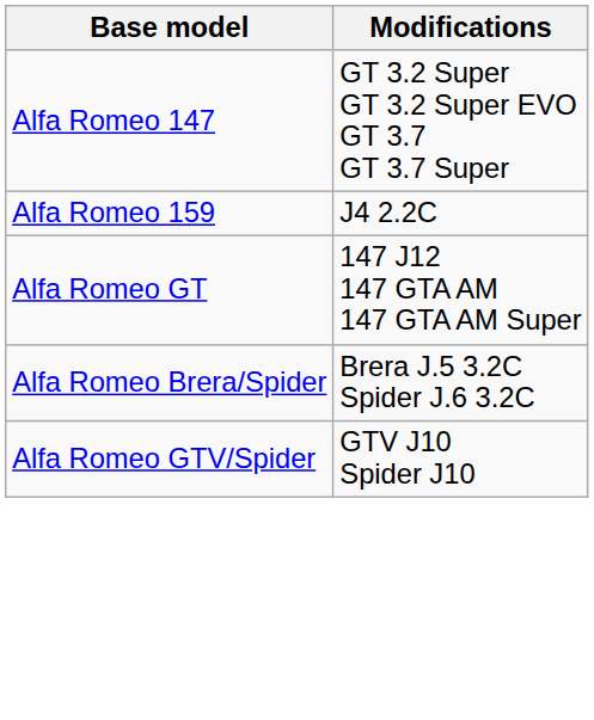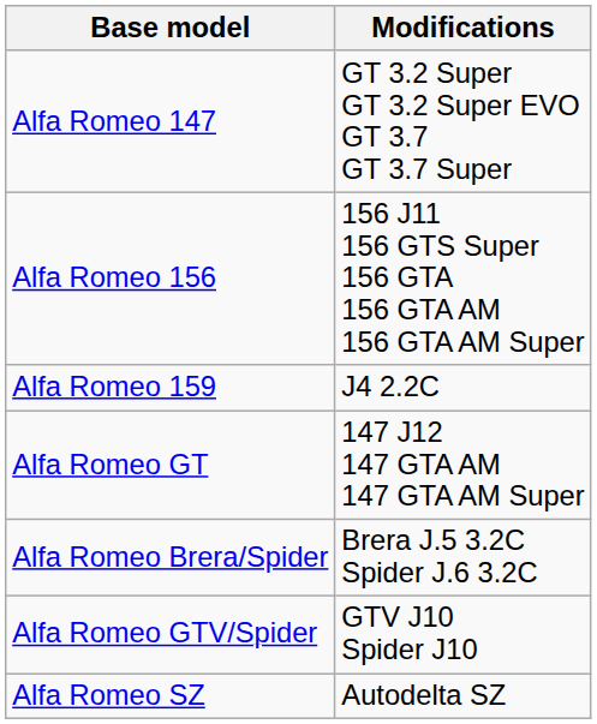+ row: Alfa Romeo 156 | 156 J11 156 GTS Super 156 GTA 156 GTA AM 156 GTA AM Super
+ row: Alfa Romeo SZ | Autodelta SZ
